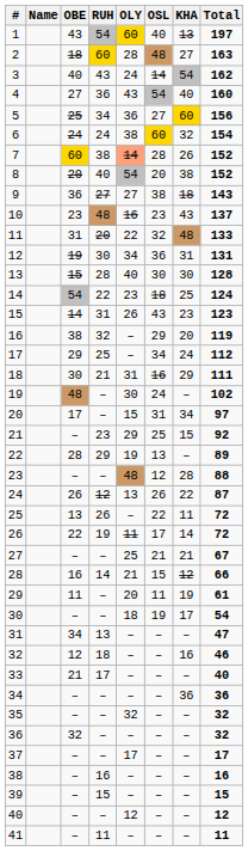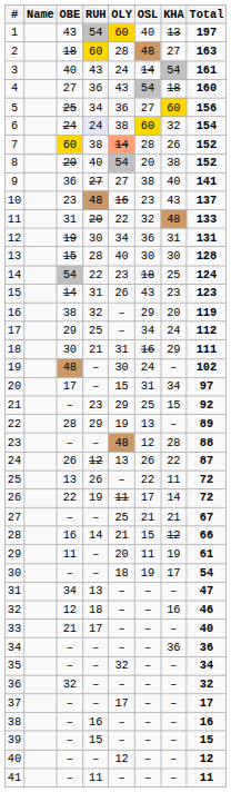3 | Total: 162 -> 161
4 | KHA: 40 -> 18
6 | RUH: no background -> lavender background
9 | KHA: 18 -> 40
9 | Total: 143 -> 141
35 | Total: 32 -> 34
